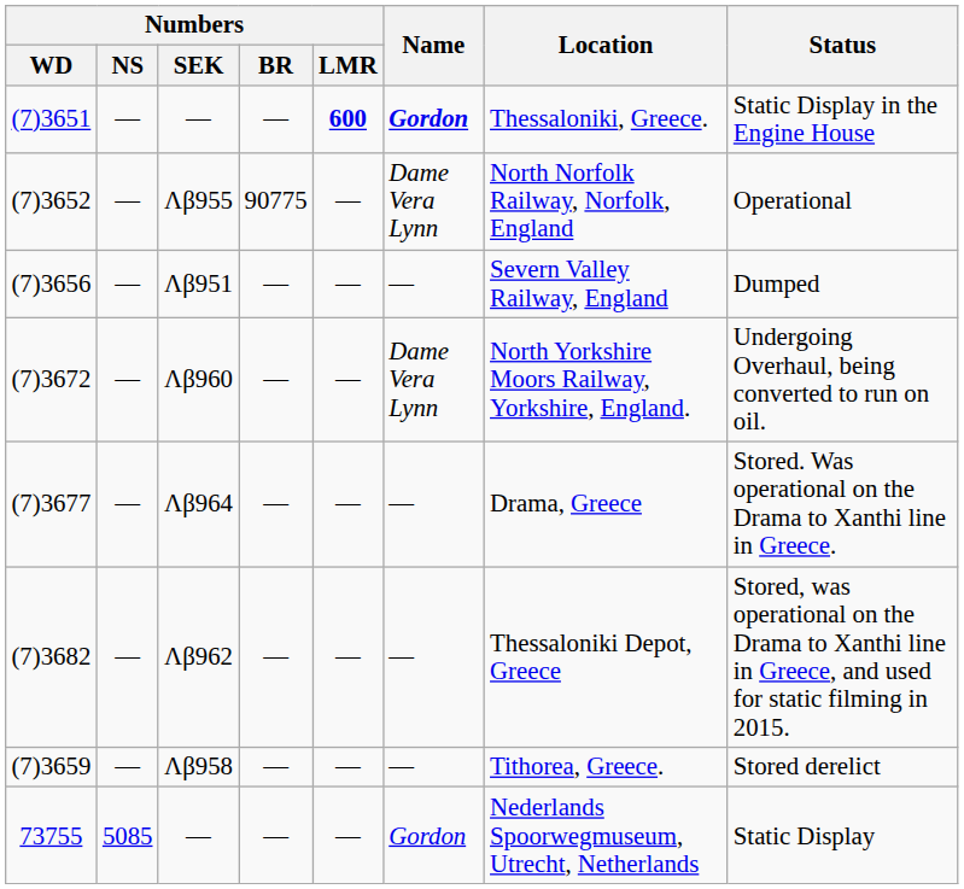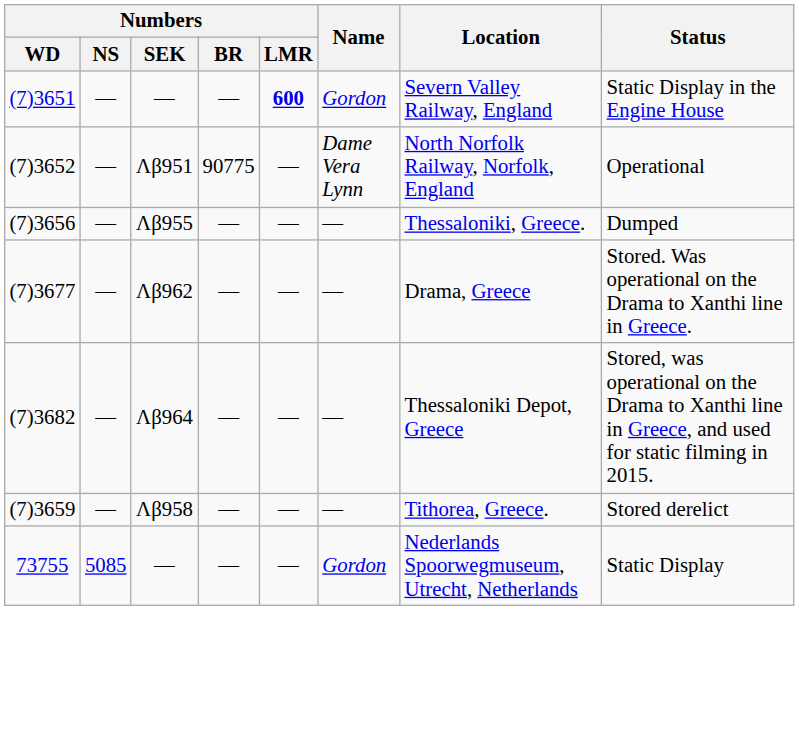(7)3651 | Name: bold -> normal
(7)3651 | Location: Thessaloniki, Greece. -> Severn Valley Railway, England
(7)3652 | Numbers / SEK: Λβ955 -> Λβ951
(7)3656 | Numbers / SEK: Λβ951 -> Λβ955
(7)3656 | Location: Severn Valley Railway, England -> Thessaloniki, Greece.
- row: (7)3672 | — | Λβ960 | — | — | Dame Vera Lynn | North Yorkshire Moors Railway, Yorkshire, England. | Undergoing Overhaul, being converted to run on oil.
(7)3677 | Numbers / SEK: Λβ964 -> Λβ962
(7)3682 | Numbers / SEK: Λβ962 -> Λβ964
